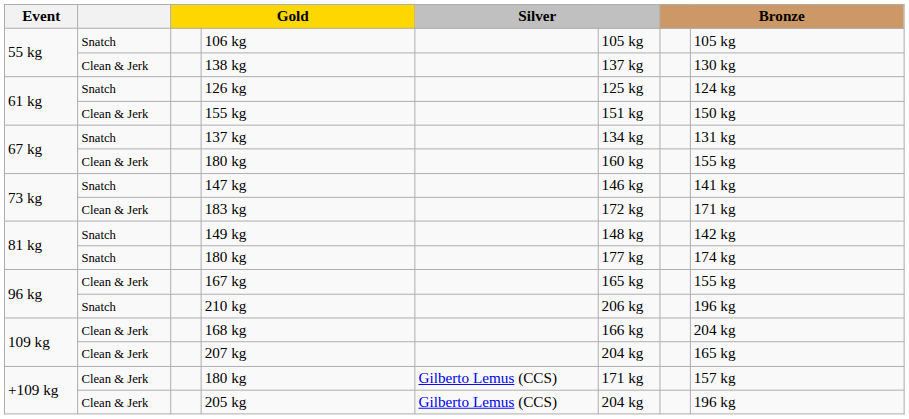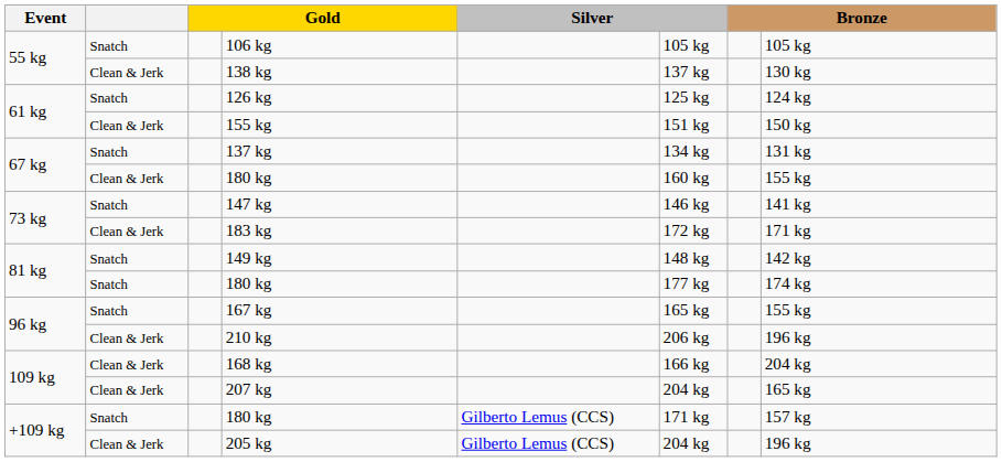167 kg | column 2: Clean & Jerk -> Snatch
210 kg | column 2: Snatch -> Clean & Jerk
+109 kg / 180 kg | column 2: Clean & Jerk -> Snatch
